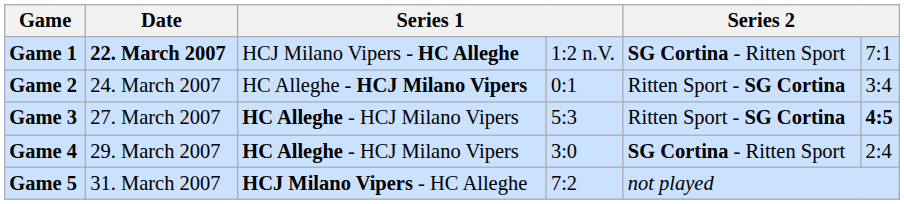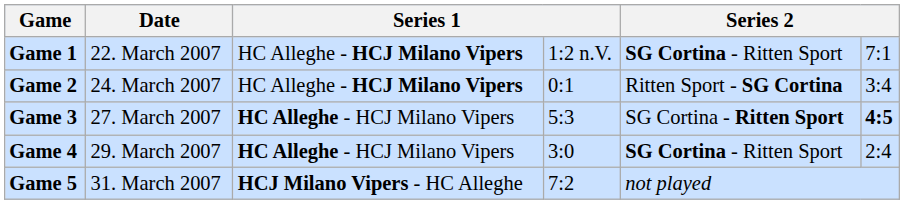Game 1 | Date: bold -> normal
Game 1 | column 3: HCJ Milano Vipers - HC Alleghe -> HC Alleghe - HCJ Milano Vipers
Game 3 | column 5: Ritten Sport - SG Cortina -> SG Cortina - Ritten Sport
